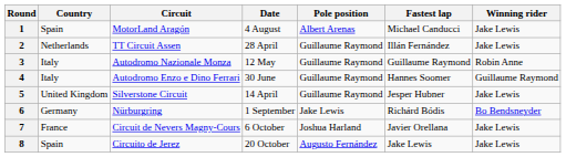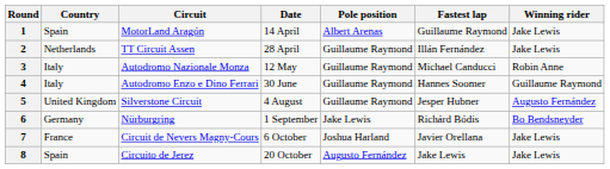1 | Date: 4 August -> 14 April
1 | Fastest lap: Michael Canducci -> Guillaume Raymond
3 | Fastest lap: Guillaume Raymond -> Michael Canducci
5 | Date: 14 April -> 4 August
5 | Winning rider: Jake Lewis -> Augusto Fernández
